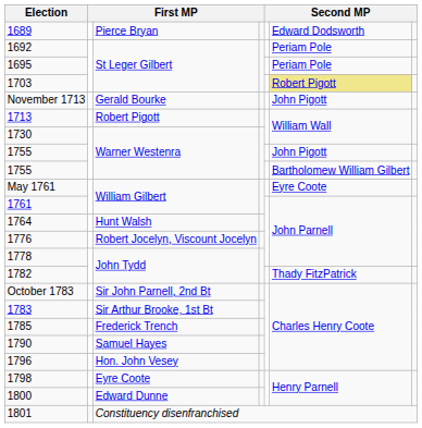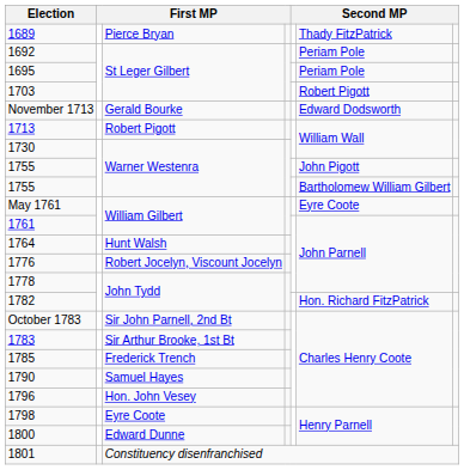1689 | column 6: Edward Dodsworth -> Thady FitzPatrick
1703 | column 6: khaki background -> no background
November 1713 | column 6: John Pigott -> Edward Dodsworth
1782 | column 6: Thady FitzPatrick -> Hon. Richard FitzPatrick
